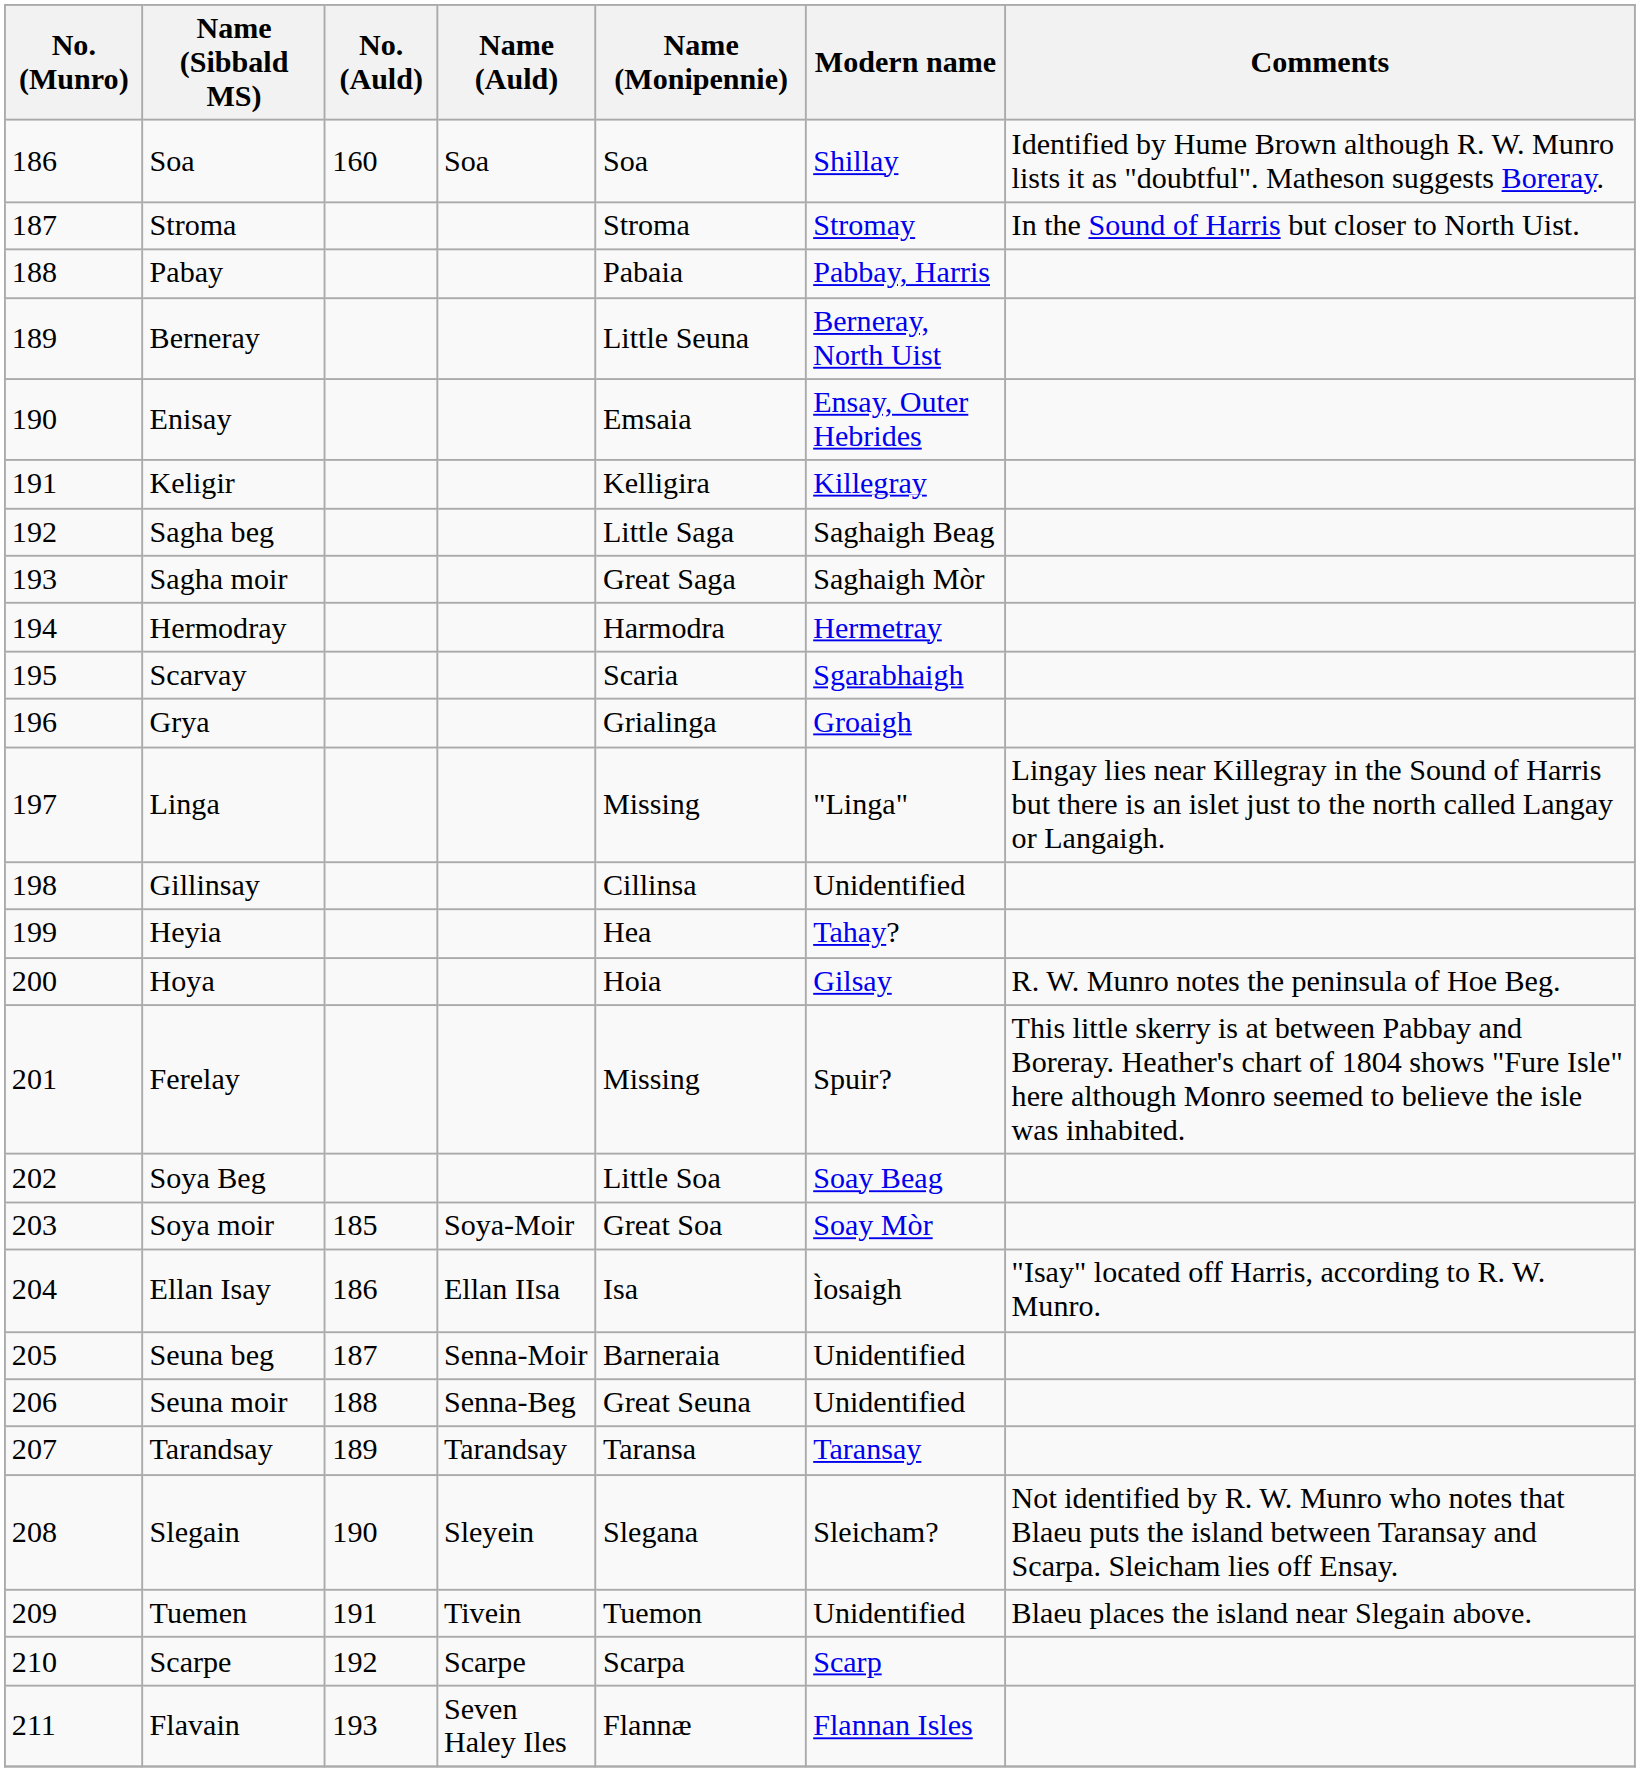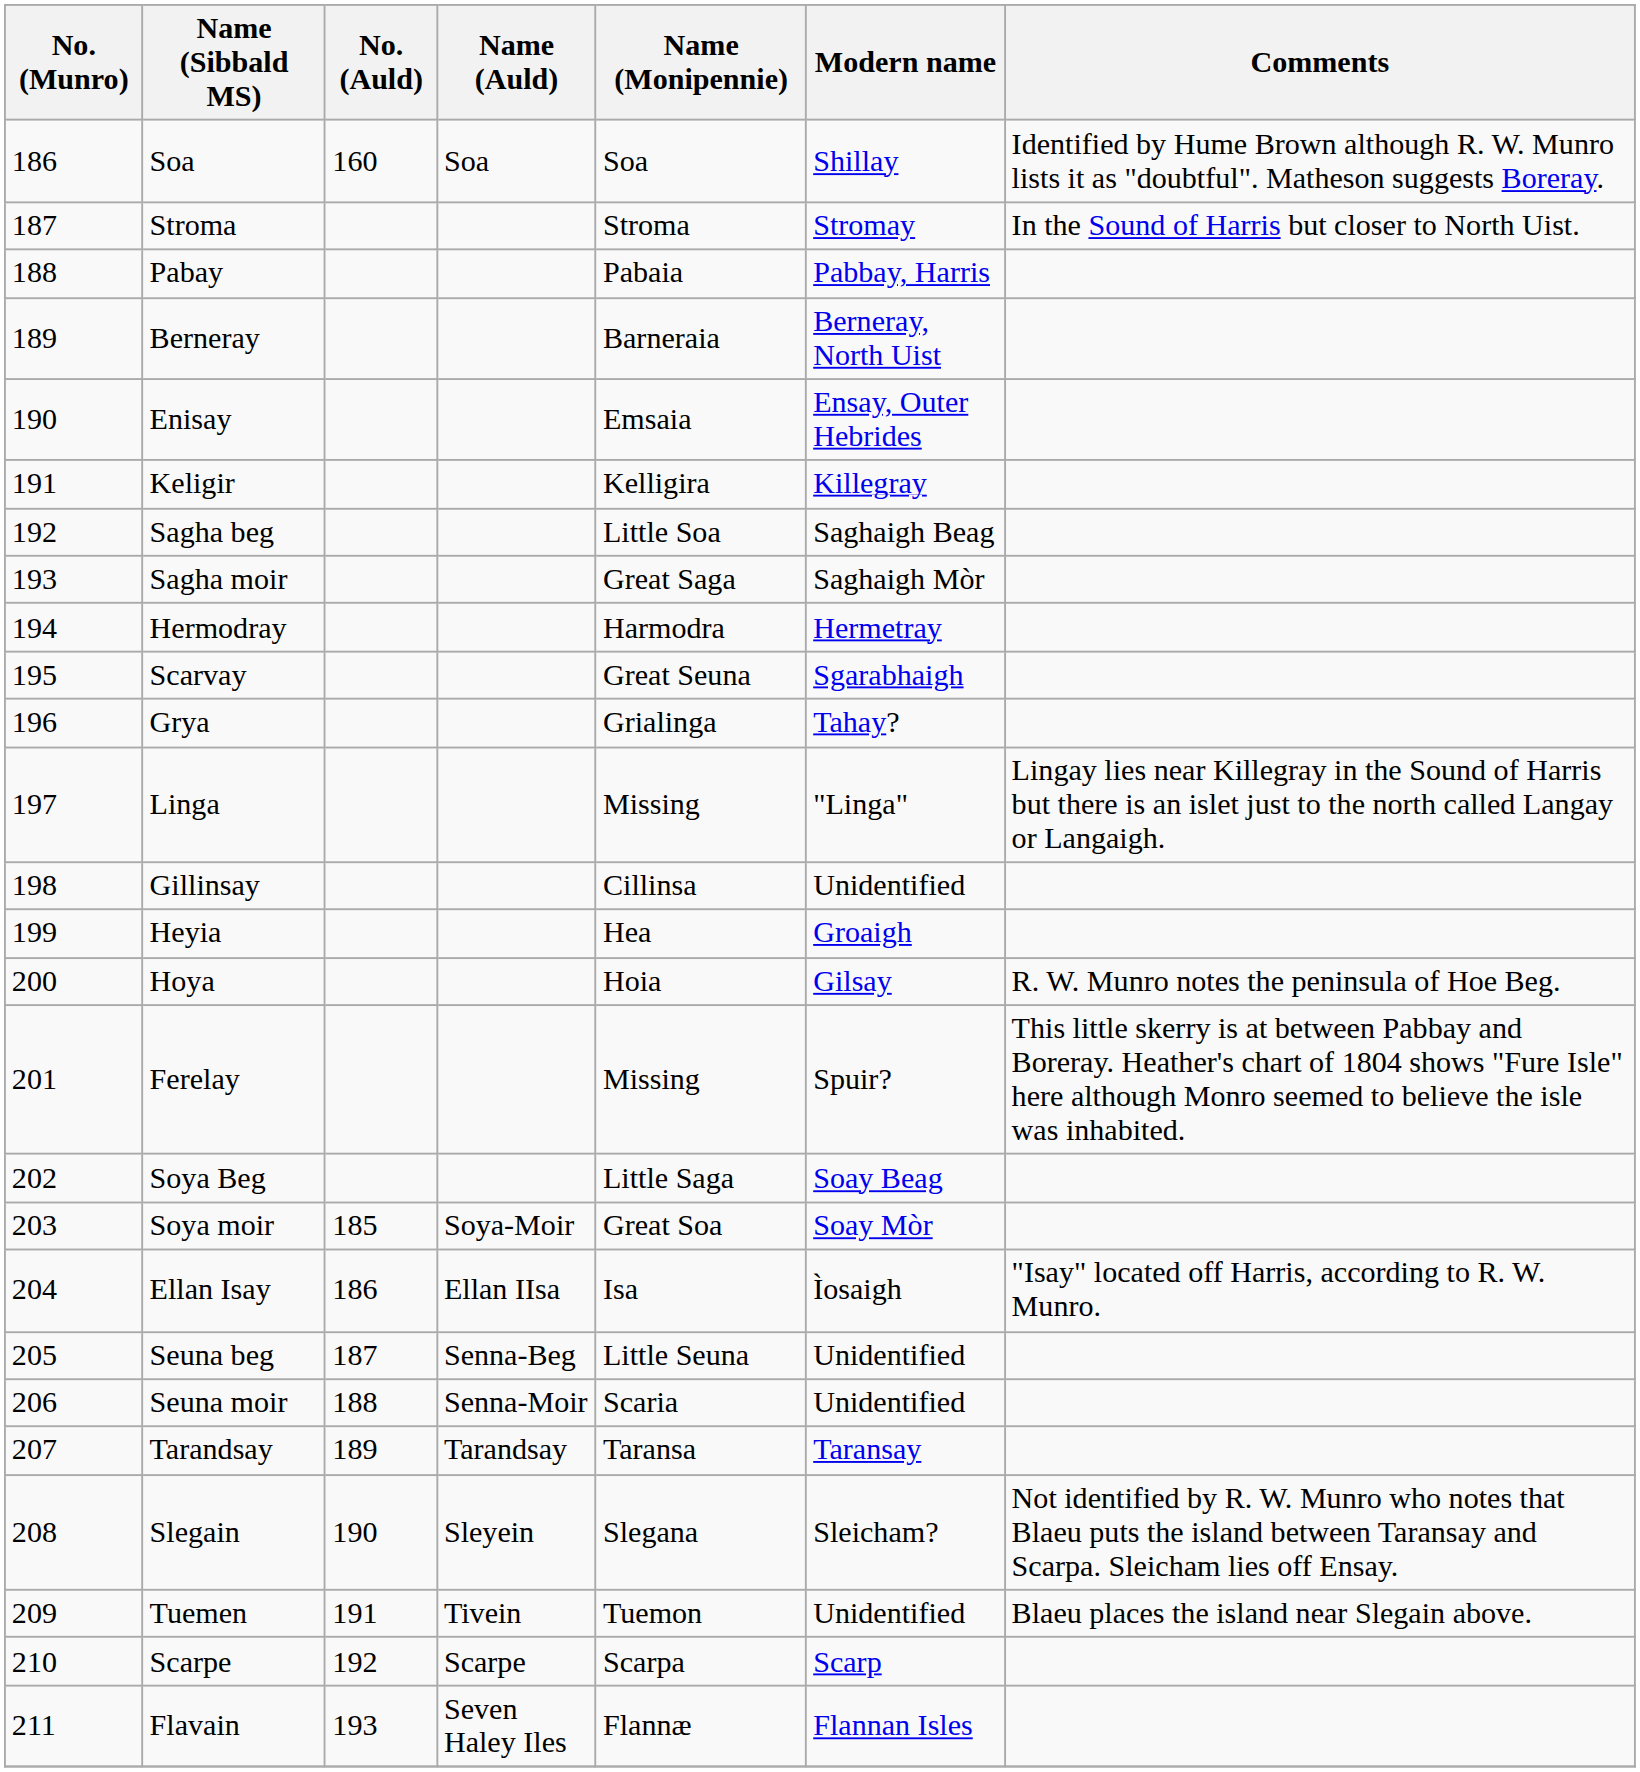Berneray | Name (Monipennie): Little Seuna -> Barneraia
Sagha beg | Name (Monipennie): Little Saga -> Little Soa
Scarvay | Name (Monipennie): Scaria -> Great Seuna
Grya | Modern name: Groaigh -> Tahay?
Heyia | Modern name: Tahay? -> Groaigh
Soya Beg | Name (Monipennie): Little Soa -> Little Saga
Seuna beg | Name (Auld): Senna-Moir -> Senna-Beg
Seuna beg | Name (Monipennie): Barneraia -> Little Seuna
Seuna moir | Name (Auld): Senna-Beg -> Senna-Moir
Seuna moir | Name (Monipennie): Great Seuna -> Scaria
